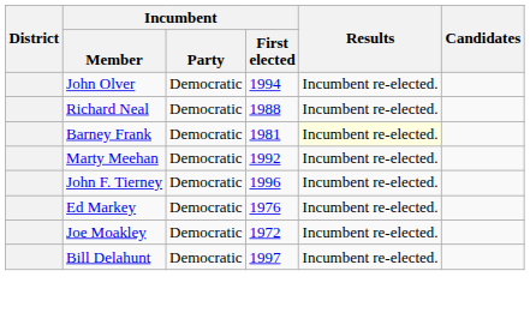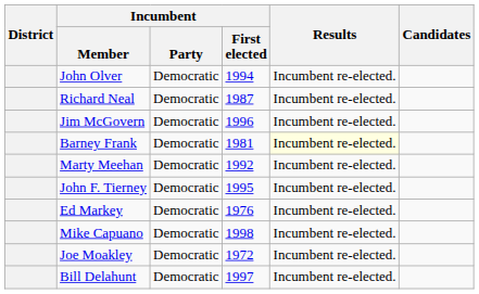Richard Neal | Incumbent / First elected: 1988 -> 1987
+ row: Jim McGovern | Democratic | 1996 | Incumbent re-elected.
John F. Tierney | Incumbent / First elected: 1996 -> 1995
+ row: Mike Capuano | Democratic | 1998 | Incumbent re-elected.
